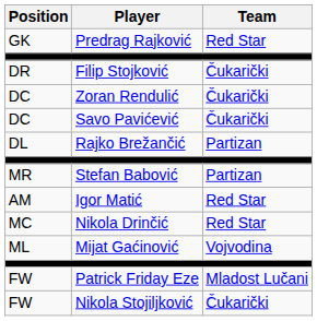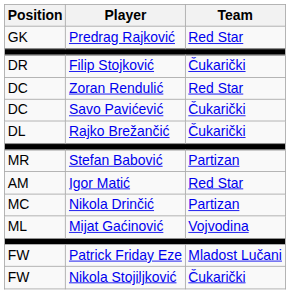Zoran Rendulić | Team: Čukarički -> Red Star
Rajko Brežančić | Team: Partizan -> Čukarički
Nikola Drinčić | Team: Red Star -> Partizan
